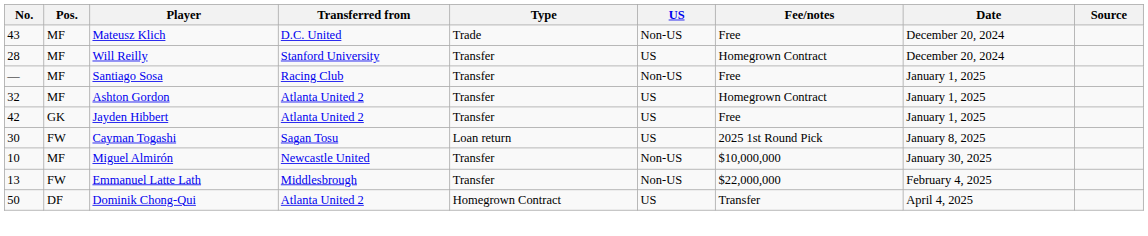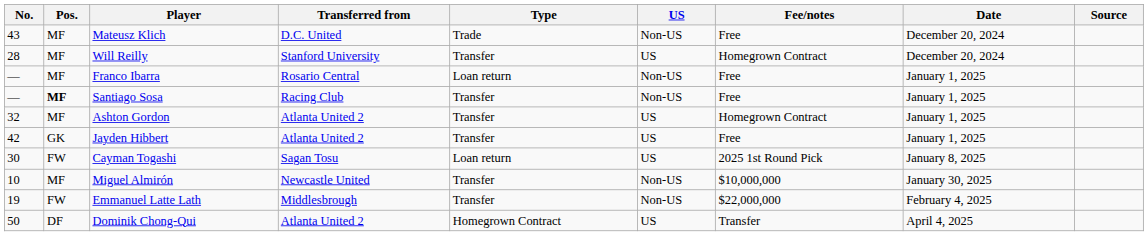+ row: — | MF | Franco Ibarra | Rosario Central | Loan return | Non-US | Free | January 1, 2025
Santiago Sosa | Pos.: normal -> bold
Emmanuel Latte Lath | No.: 13 -> 19
